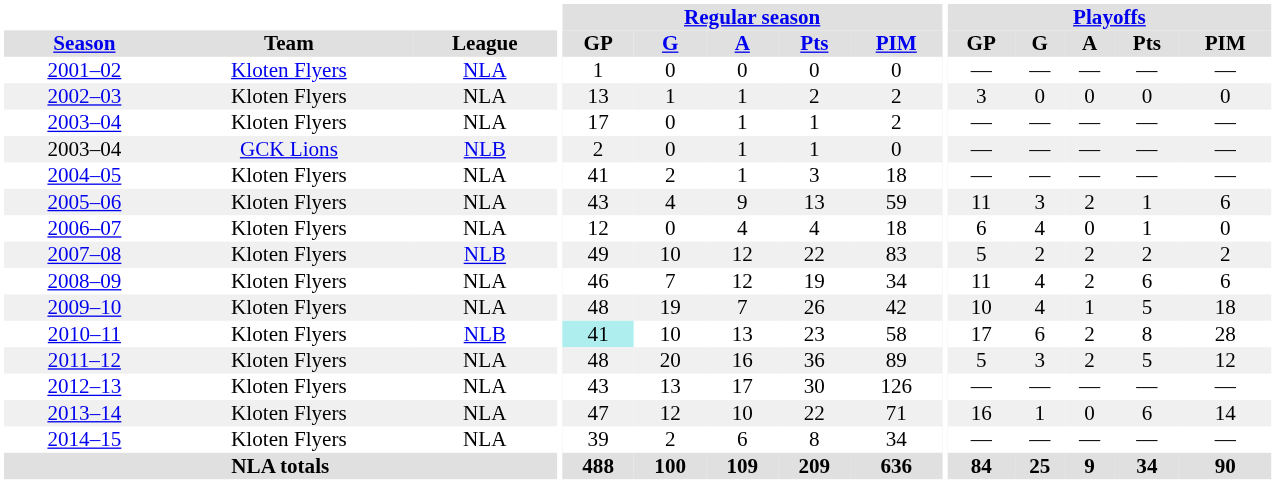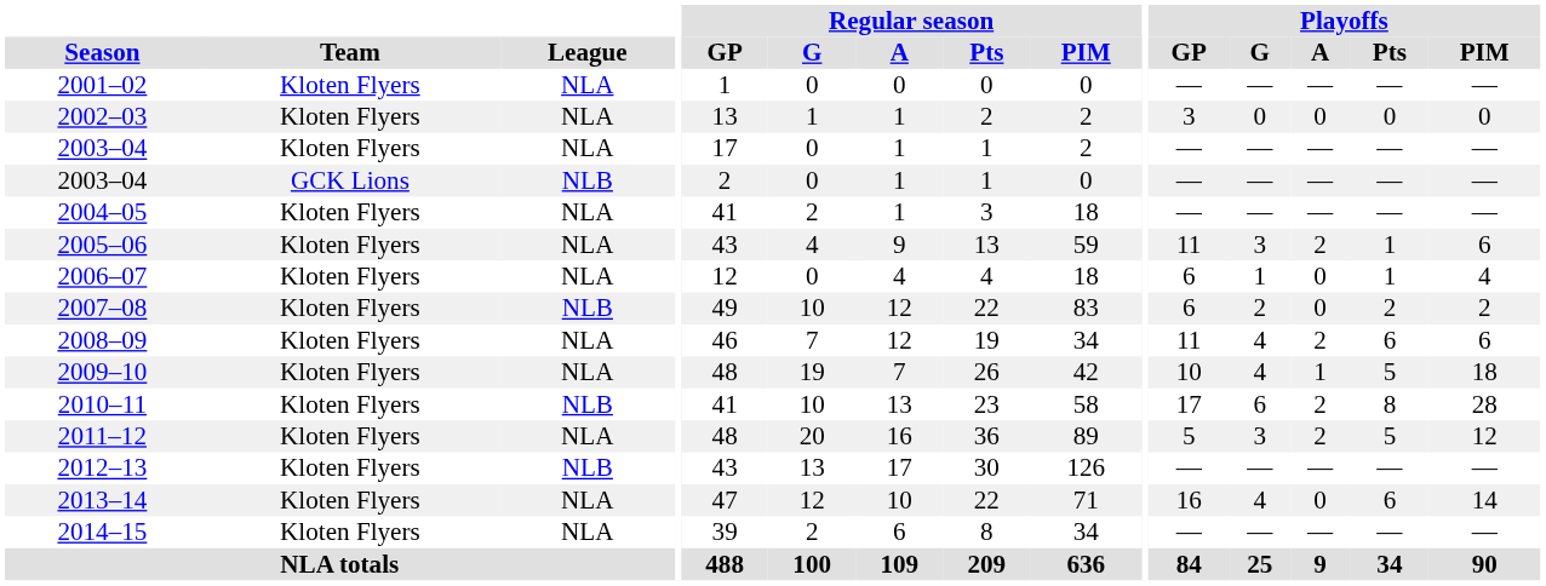2006–07 | Playoffs / G: 4 -> 1
2006–07 | Playoffs / PIM: 0 -> 4
2007–08 | Playoffs / GP: 5 -> 6
2007–08 | Playoffs / A: 2 -> 0
2010–11 | Regular season / GP: paleturquoise background -> no background
2012–13 | League: NLA -> NLB
2013–14 | Playoffs / G: 1 -> 4
